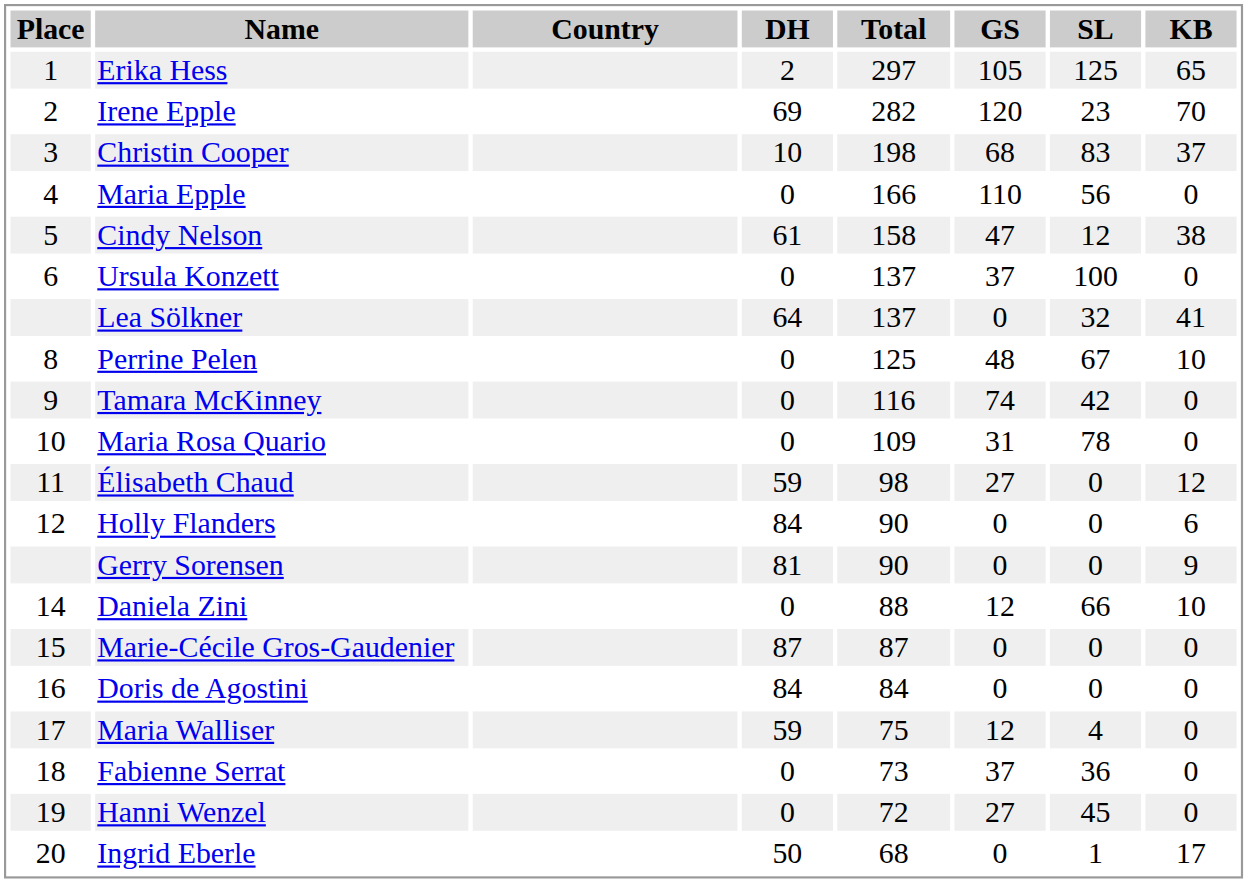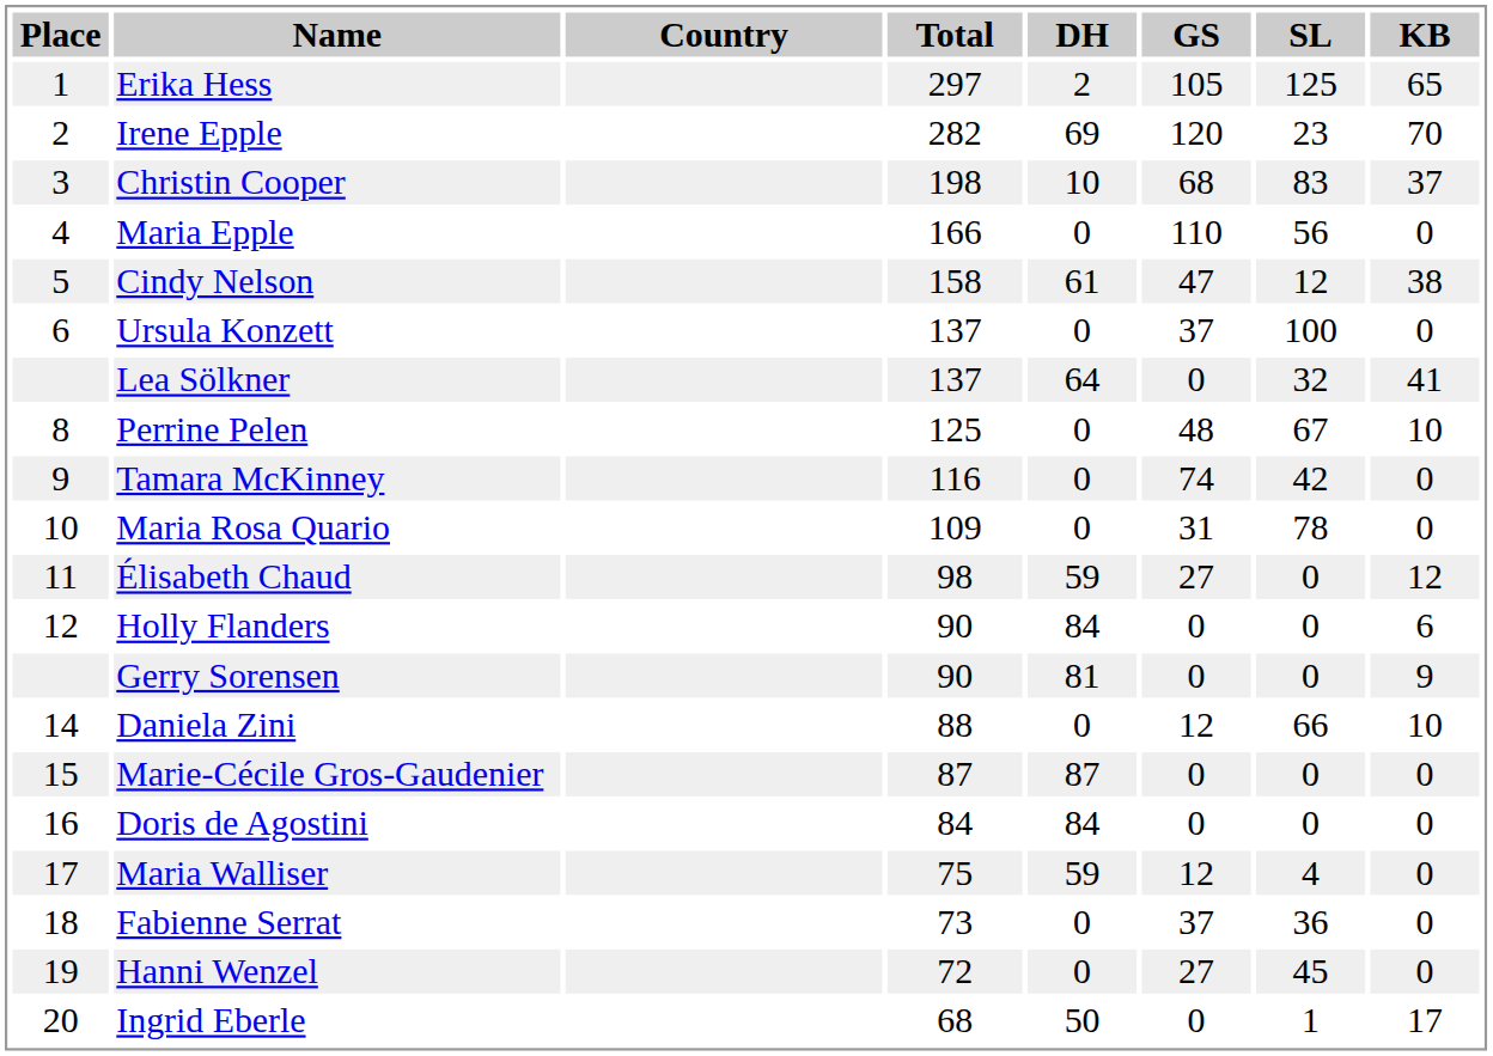columns swapped: Total <-> DH
